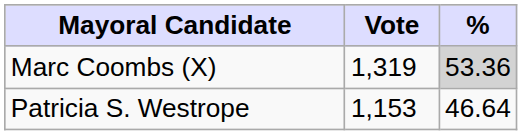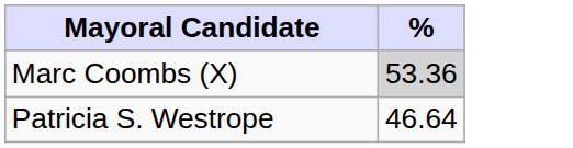- column: Vote | 1,319 | 1,153
